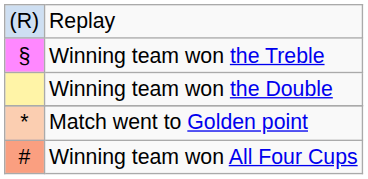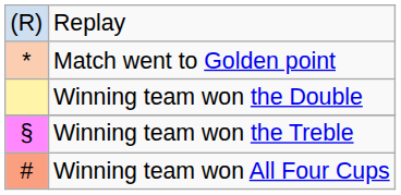rows swapped: Match went to Golden point <-> Winning team won the Treble
